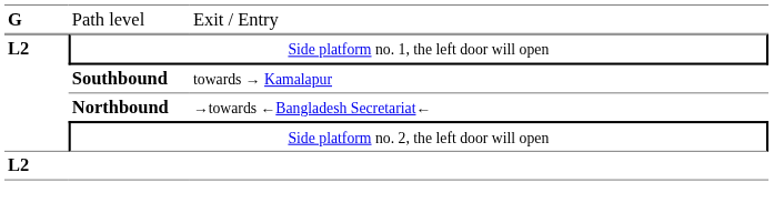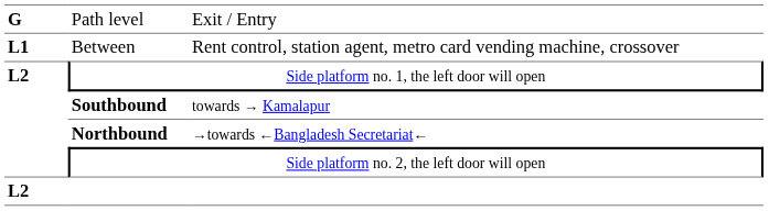+ row: L1 | Between | Rent control, station agent, metro card vending machine, crossover
